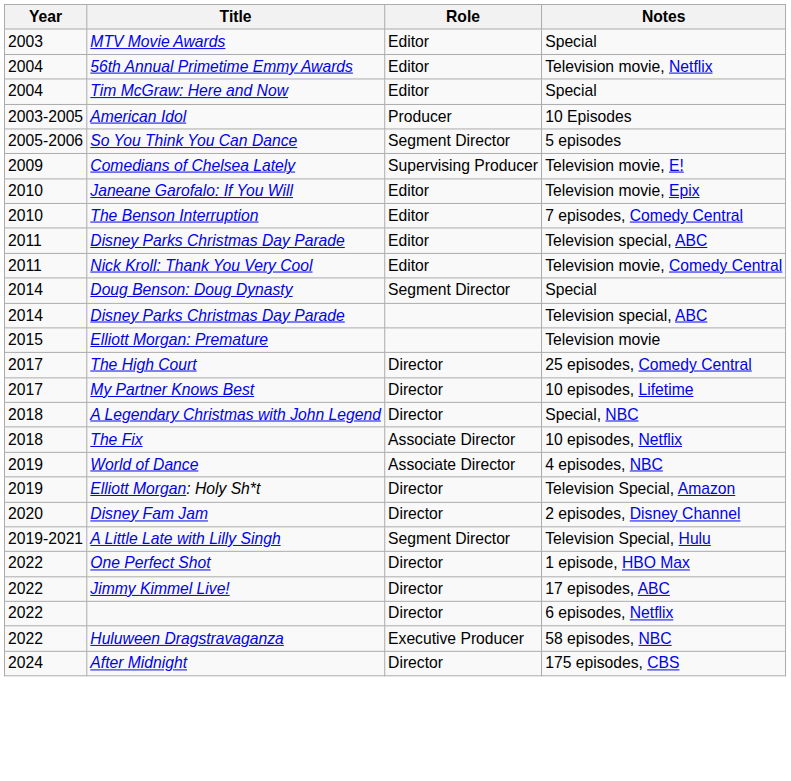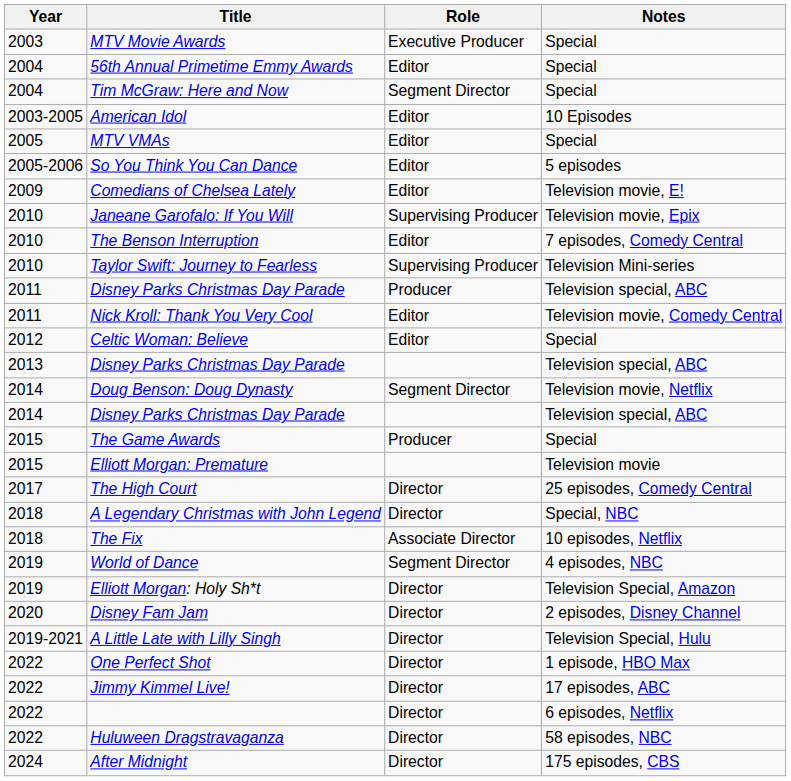MTV Movie Awards | Role: Editor -> Executive Producer
56th Annual Primetime Emmy Awards | Notes: Television movie, Netflix -> Special
Tim McGraw: Here and Now | Role: Editor -> Segment Director
American Idol | Role: Producer -> Editor
+ row: 2005 | MTV VMAs | Editor | Special
So You Think You Can Dance | Role: Segment Director -> Editor
Comedians of Chelsea Lately | Role: Supervising Producer -> Editor
Janeane Garofalo: If You Will | Role: Editor -> Supervising Producer
+ row: 2010 | Taylor Swift: Journey to Fearless | Supervising Producer | Television Mini-series
2011 / Disney Parks Christmas Day Parade | Role: Editor -> Producer
+ row: 2012 | Celtic Woman: Believe | Editor | Special
+ row: 2013 | Disney Parks Christmas Day Parade | Television special, ABC
Doug Benson: Doug Dynasty | Notes: Special -> Television movie, Netflix
+ row: 2015 | The Game Awards | Producer | Special
- row: 2017 | My Partner Knows Best | Director | 10 episodes, Lifetime
World of Dance | Role: Associate Director -> Segment Director
A Little Late with Lilly Singh | Role: Segment Director -> Director
Huluween Dragstravaganza | Role: Executive Producer -> Director
